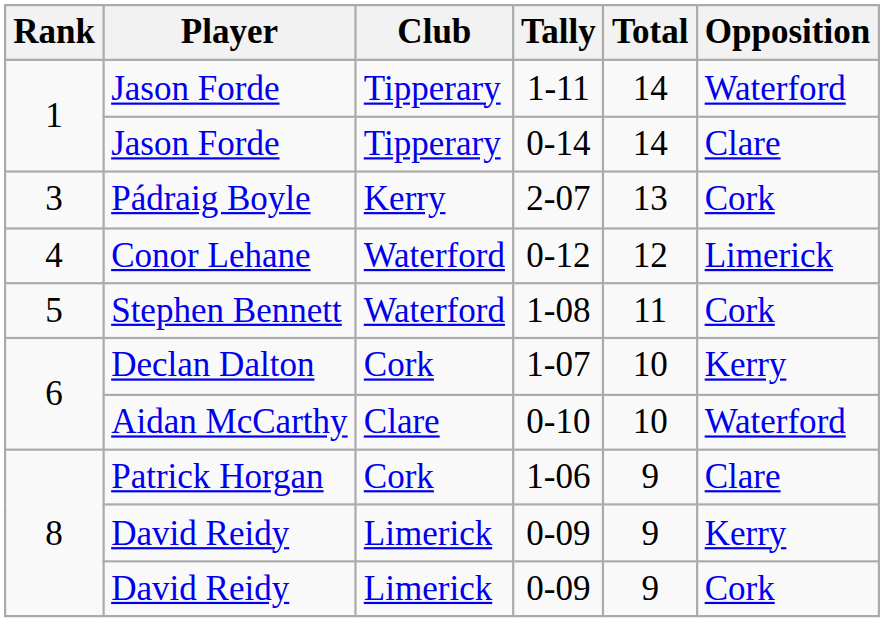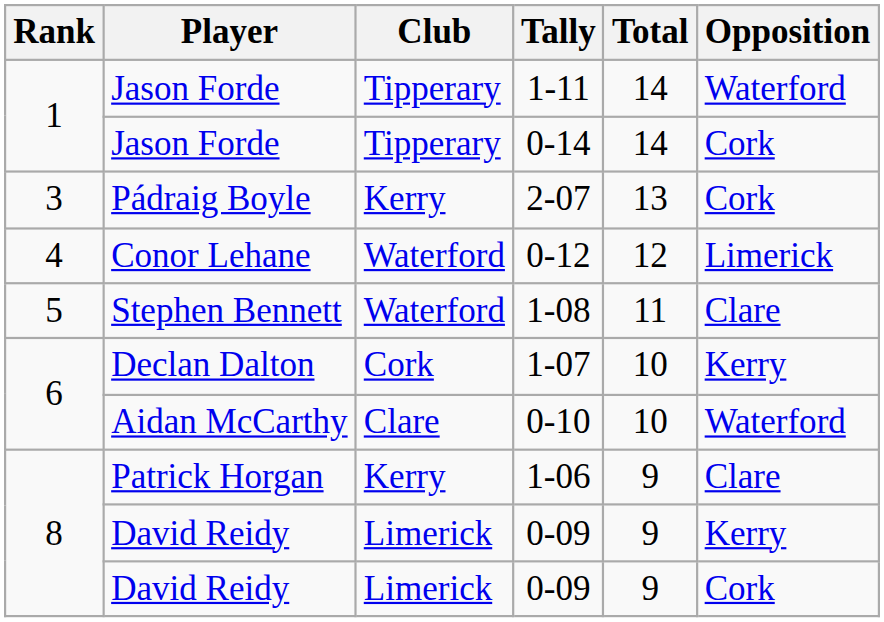0-14 | Opposition: Clare -> Cork
1-08 | Opposition: Cork -> Clare
1-06 | Club: Cork -> Kerry
